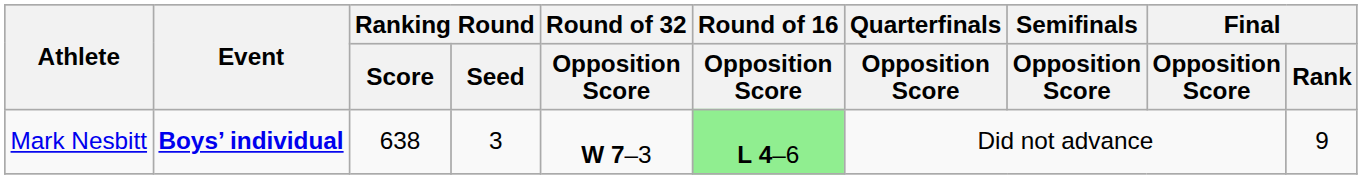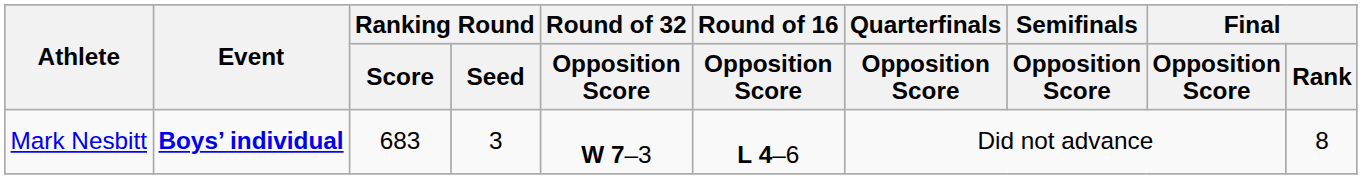Mark Nesbitt | Ranking Round / Score: 638 -> 683
Mark Nesbitt | Round of 16 / Opposition Score: lightgreen background -> no background
Mark Nesbitt | Final / Rank: 9 -> 8
